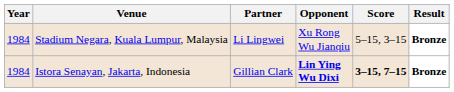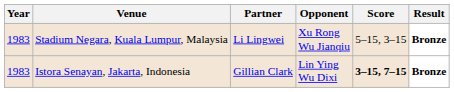Stadium Negara, Kuala Lumpur, Malaysia | Year: 1984 -> 1983
Istora Senayan, Jakarta, Indonesia | Year: 1984 -> 1983
Istora Senayan, Jakarta, Indonesia | Opponent: bold -> normal
